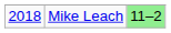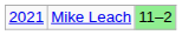Mike Leach | column 1: 2018 -> 2021
